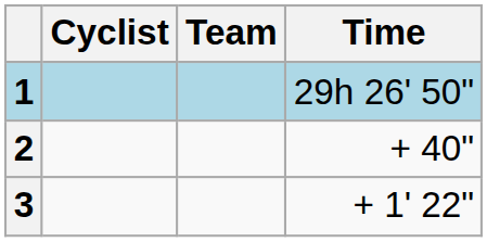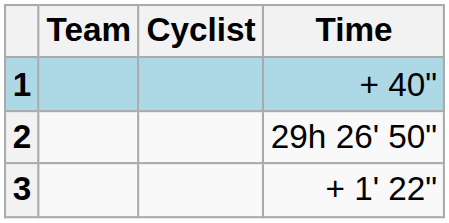columns swapped: Cyclist <-> Team
1 | Time: 29h 26' 50" -> + 40"
2 | Time: + 40" -> 29h 26' 50"
